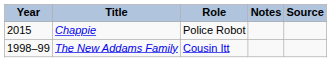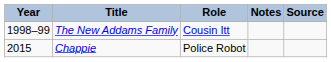rows swapped: The New Addams Family <-> Chappie
